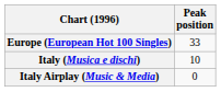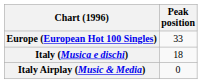Italy (Musica e dischi) | Peak position: 10 -> 18
